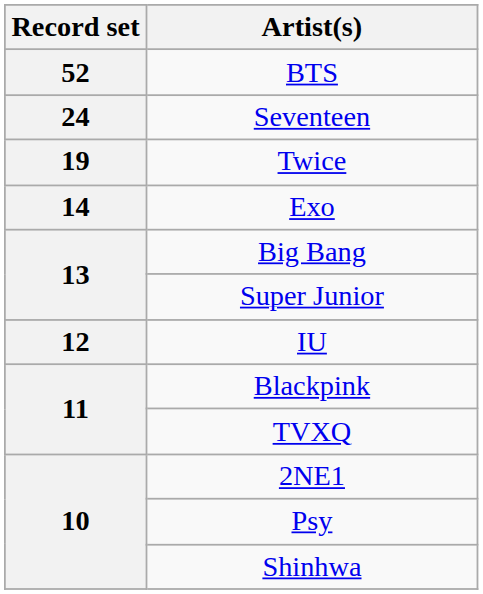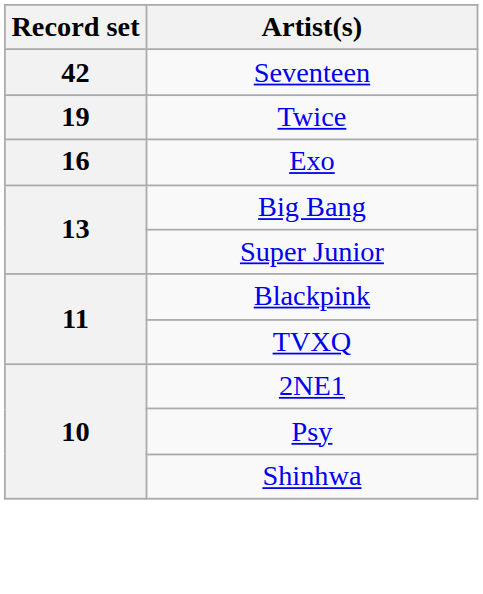- row: 52 | BTS
Seventeen | Record set: 24 -> 42
Exo | Record set: 14 -> 16
- row: 12 | IU
